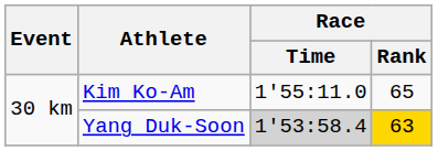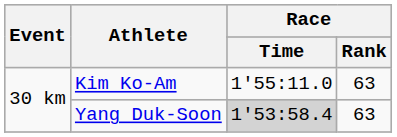Kim Ko-Am | Race / Rank: 65 -> 63
Yang Duk-Soon | Race / Rank: gold background -> no background
